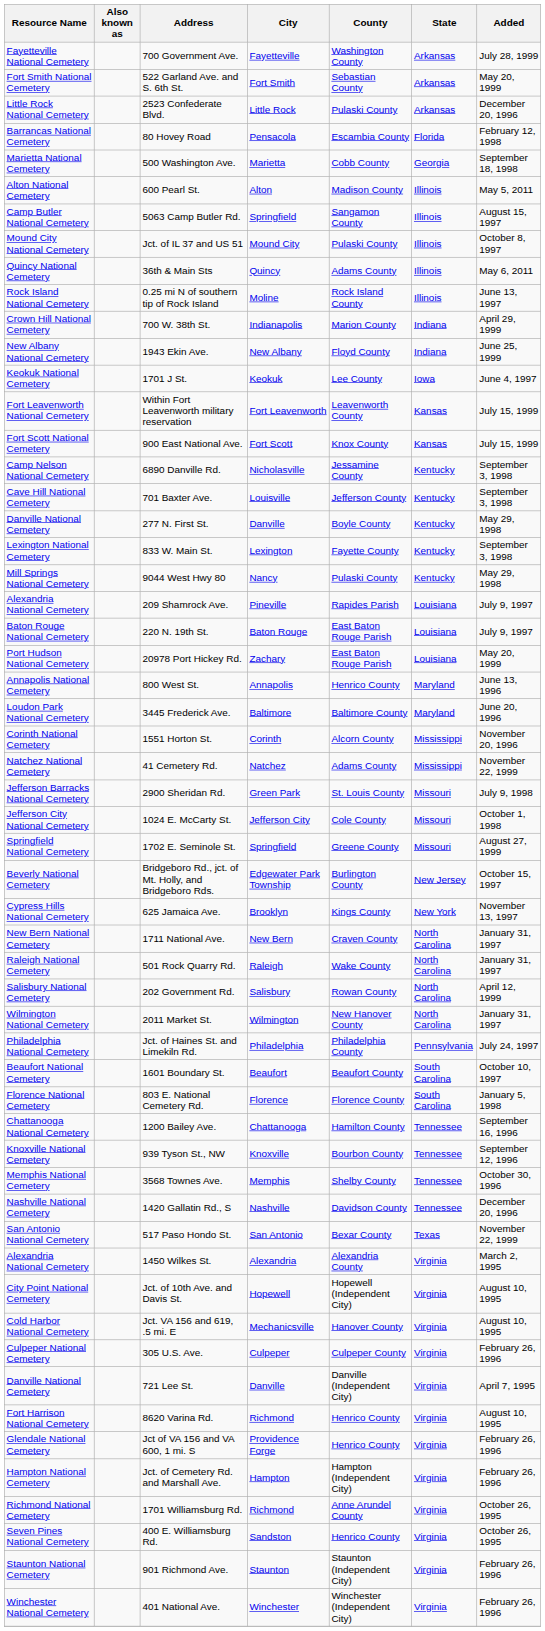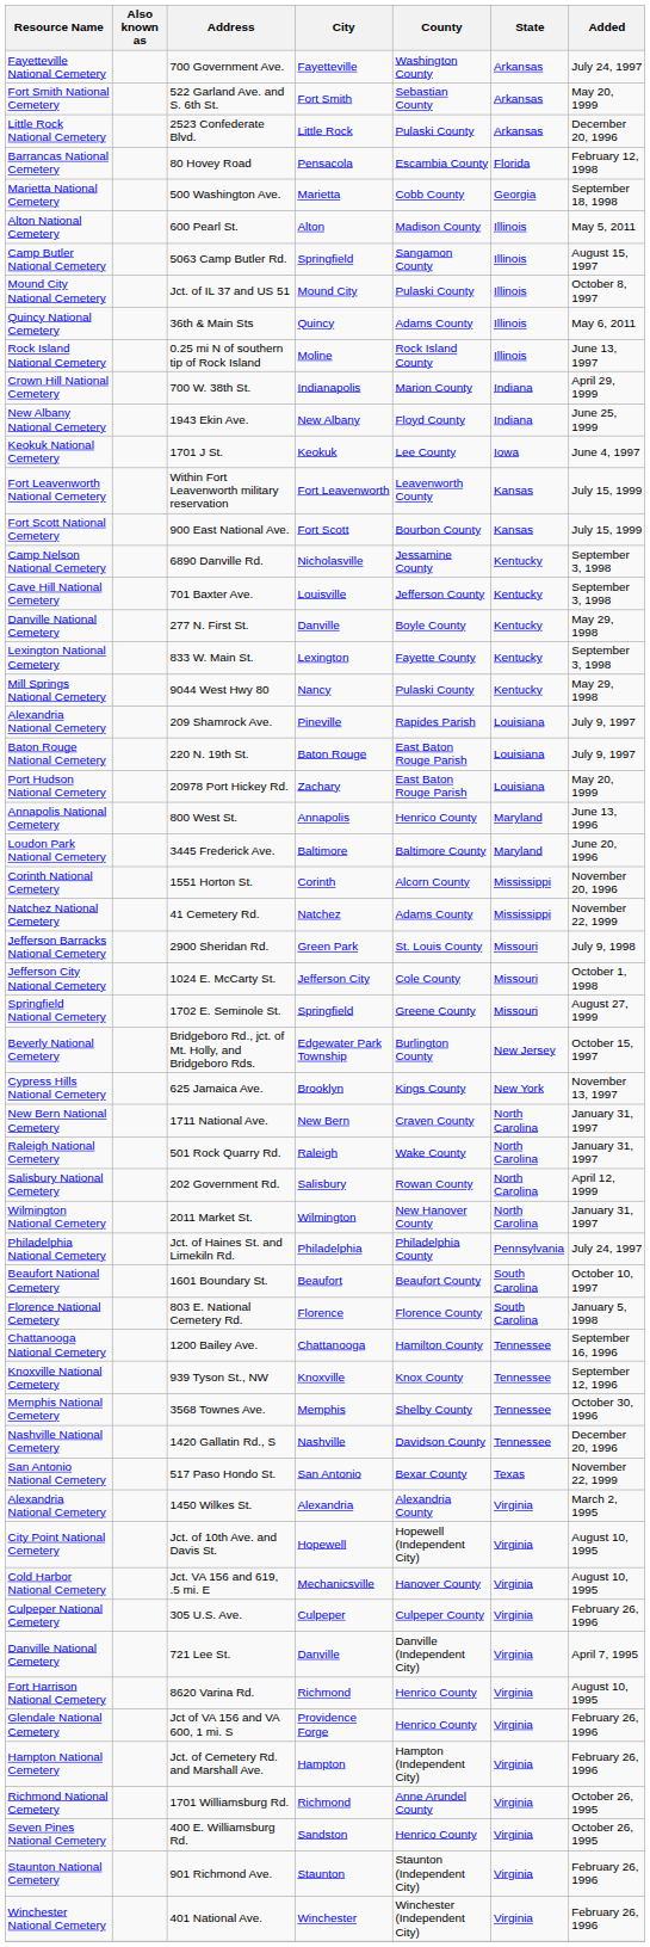700 Government Ave. | Added: July 28, 1999 -> July 24, 1997
900 East National Ave. | County: Knox County -> Bourbon County
939 Tyson St., NW | County: Bourbon County -> Knox County
